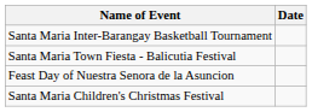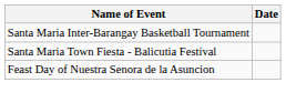- row: Santa Maria Children's Christmas Festival
